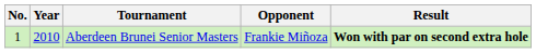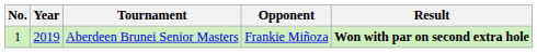Aberdeen Brunei Senior Masters | Year: 2010 -> 2019
